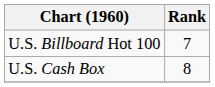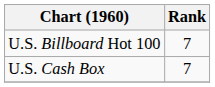U.S. Cash Box | Rank: 8 -> 7
